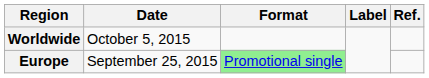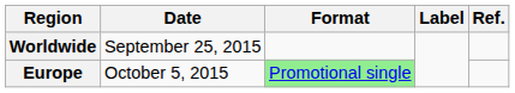Worldwide | Date: October 5, 2015 -> September 25, 2015
Europe | Date: September 25, 2015 -> October 5, 2015
